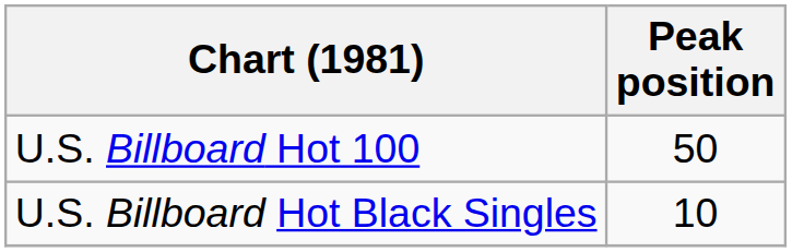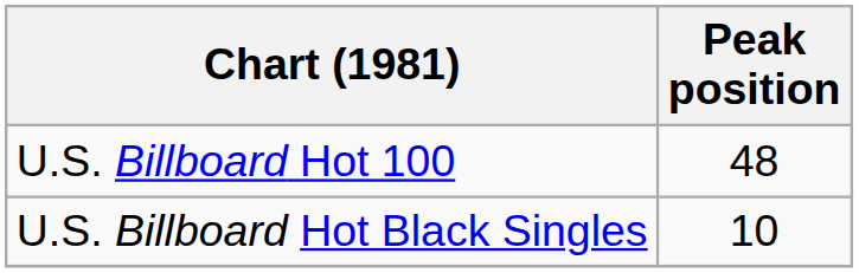U.S. Billboard Hot 100 | Peak position: 50 -> 48
